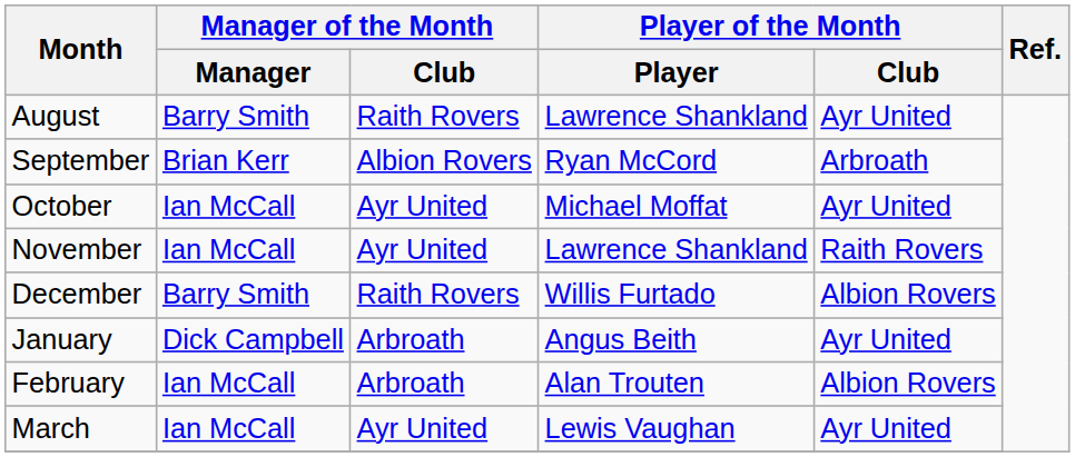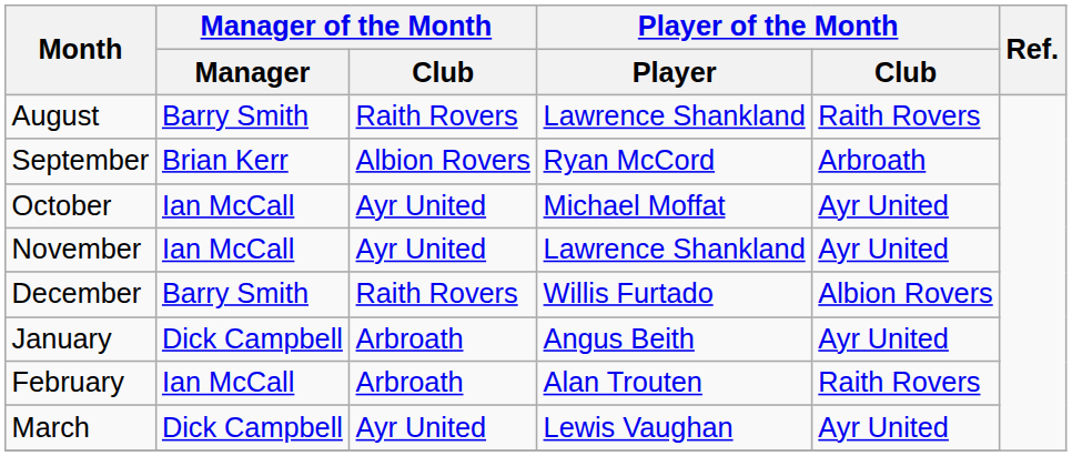August | Player of the Month / Club: Ayr United -> Raith Rovers
November | Player of the Month / Club: Raith Rovers -> Ayr United
February | Player of the Month / Club: Albion Rovers -> Raith Rovers
March | Manager of the Month / Manager: Ian McCall -> Dick Campbell
